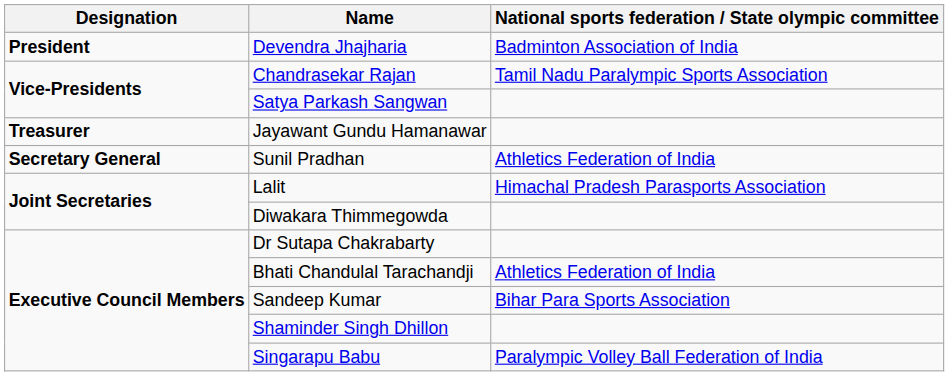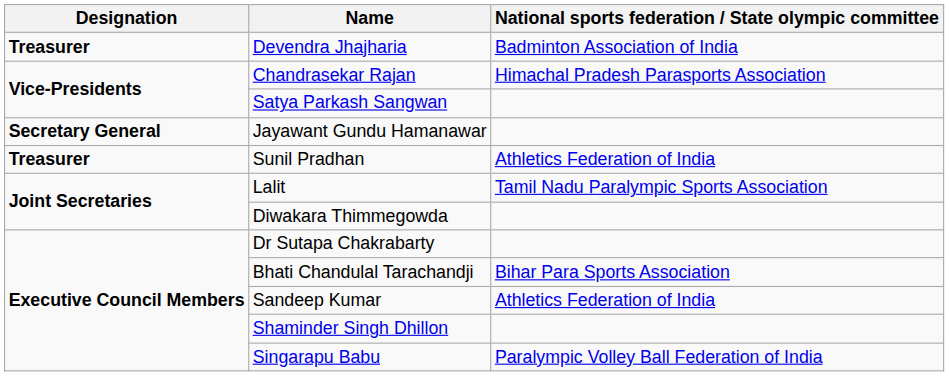Devendra Jhajharia | Designation: President -> Treasurer
Chandrasekar Rajan | National sports federation / State olympic committee: Tamil Nadu Paralympic Sports Association -> Himachal Pradesh Parasports Association
Jayawant Gundu Hamanawar | Designation: Treasurer -> Secretary General
Sunil Pradhan | Designation: Secretary General -> Treasurer
Lalit | National sports federation / State olympic committee: Himachal Pradesh Parasports Association -> Tamil Nadu Paralympic Sports Association
Bhati Chandulal Tarachandji | National sports federation / State olympic committee: Athletics Federation of India -> Bihar Para Sports Association
Sandeep Kumar | National sports federation / State olympic committee: Bihar Para Sports Association -> Athletics Federation of India
